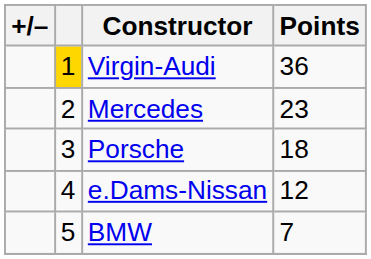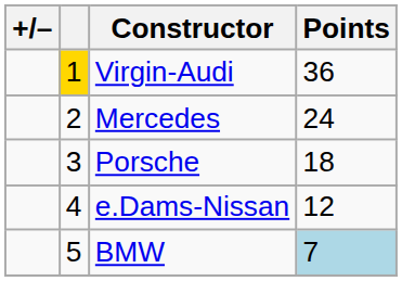Mercedes | Points: 23 -> 24
BMW | Points: no background -> lightblue background
